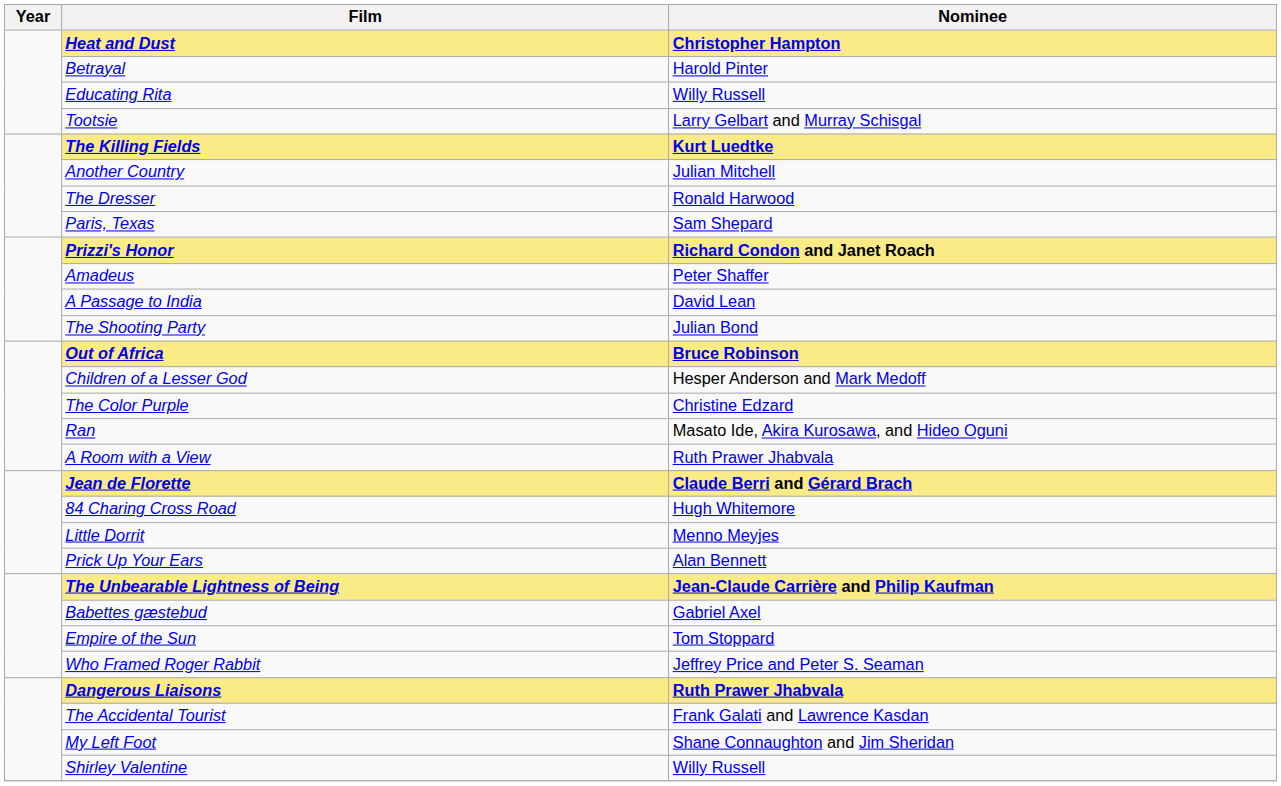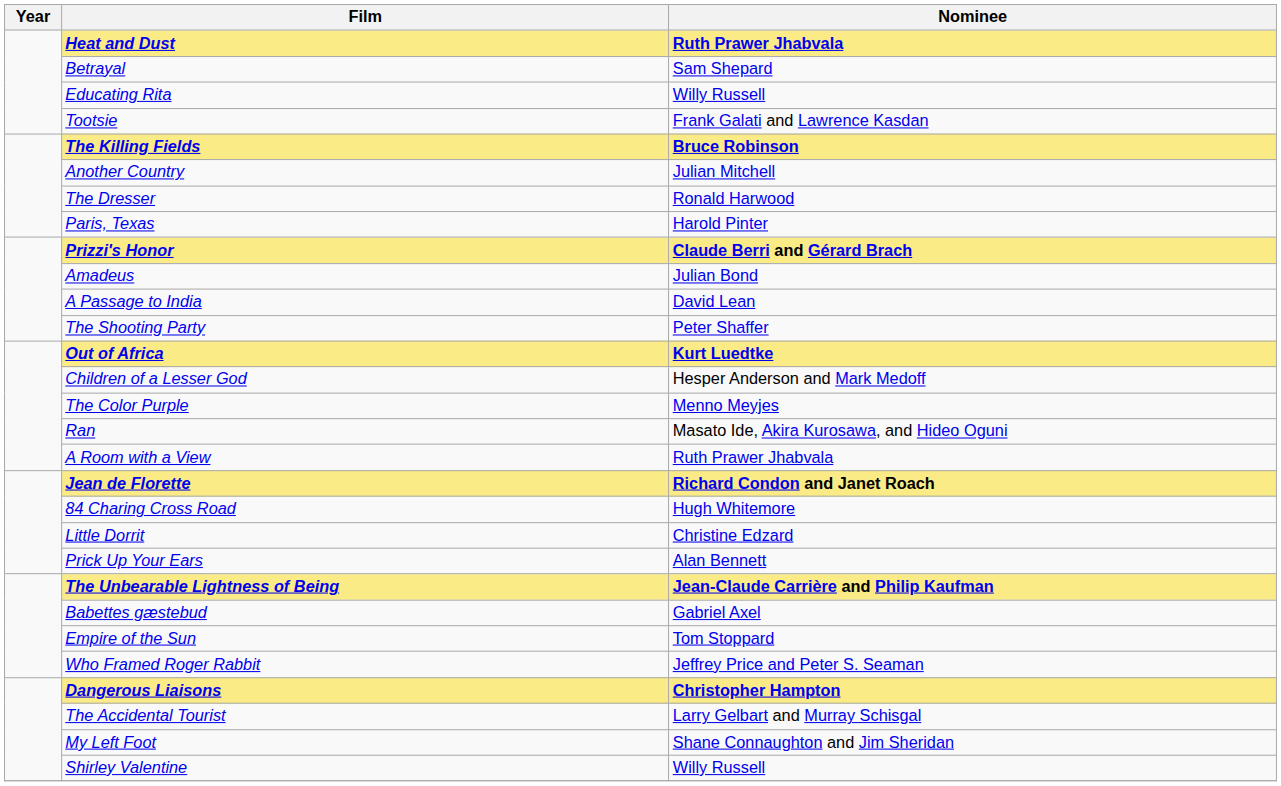Heat and Dust | Nominee: Christopher Hampton -> Ruth Prawer Jhabvala
Betrayal | Nominee: Harold Pinter -> Sam Shepard
Tootsie | Nominee: Larry Gelbart and Murray Schisgal -> Frank Galati and Lawrence Kasdan
The Killing Fields | Nominee: Kurt Luedtke -> Bruce Robinson
Paris, Texas | Nominee: Sam Shepard -> Harold Pinter
Prizzi's Honor | Nominee: Richard Condon and Janet Roach -> Claude Berri and Gérard Brach
Amadeus | Nominee: Peter Shaffer -> Julian Bond
The Shooting Party | Nominee: Julian Bond -> Peter Shaffer
Out of Africa | Nominee: Bruce Robinson -> Kurt Luedtke
The Color Purple | Nominee: Christine Edzard -> Menno Meyjes
Jean de Florette | Nominee: Claude Berri and Gérard Brach -> Richard Condon and Janet Roach
Little Dorrit | Nominee: Menno Meyjes -> Christine Edzard
Dangerous Liaisons | Nominee: Ruth Prawer Jhabvala -> Christopher Hampton
The Accidental Tourist | Nominee: Frank Galati and Lawrence Kasdan -> Larry Gelbart and Murray Schisgal
